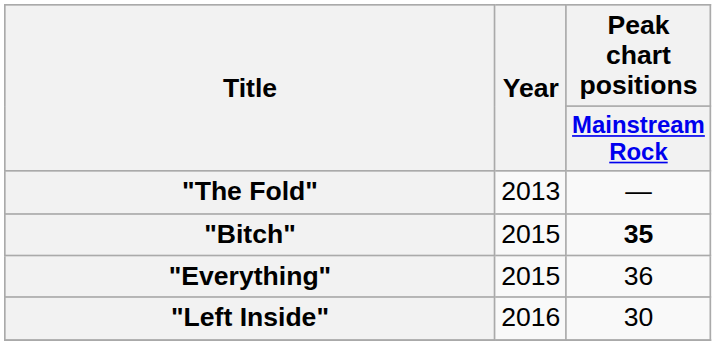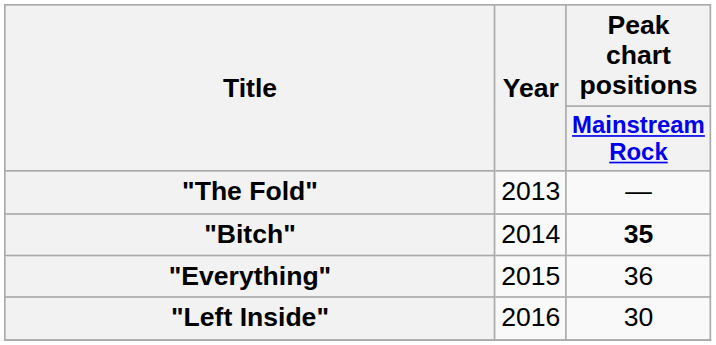"Bitch" | Year: 2015 -> 2014
